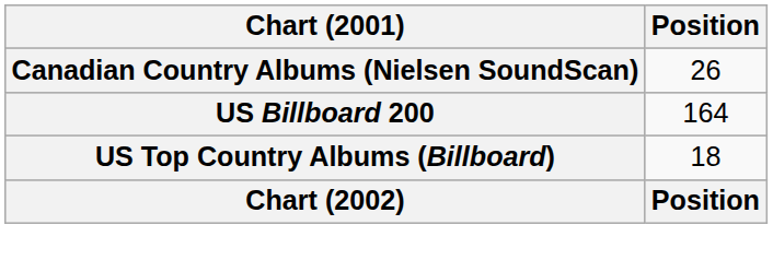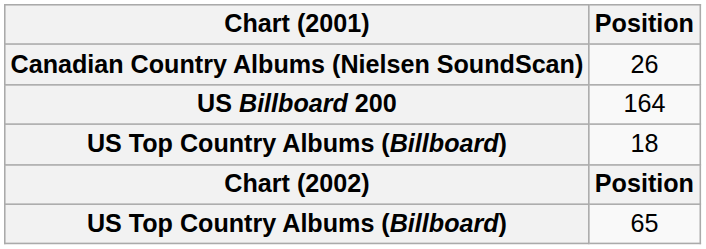+ row: US Top Country Albums (Billboard) | 65
